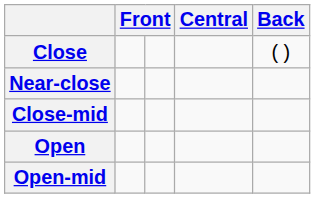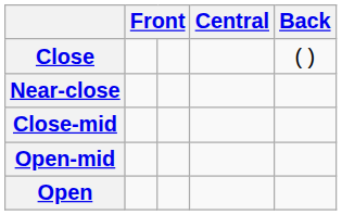rows swapped: Open-mid <-> Open
